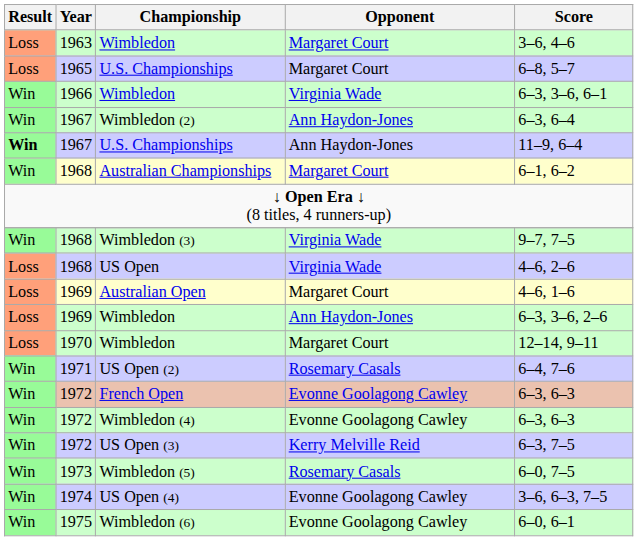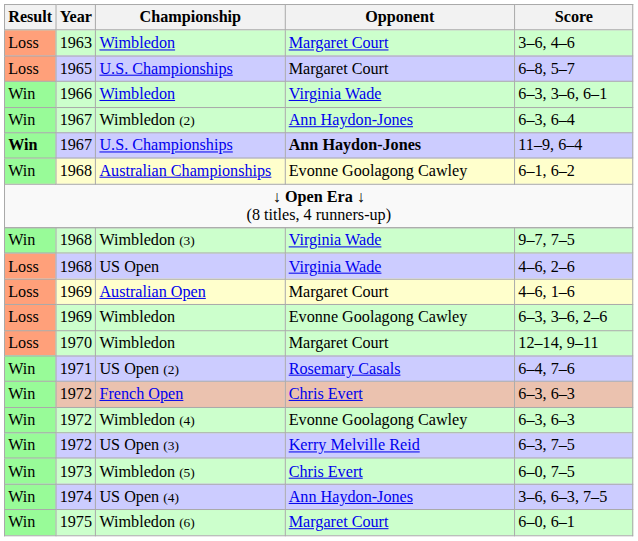1967 / U.S. Championships | Opponent: normal -> bold
Australian Championships | Opponent: Margaret Court -> Evonne Goolagong Cawley
1969 / Wimbledon | Opponent: Ann Haydon-Jones -> Evonne Goolagong Cawley
French Open | Opponent: Evonne Goolagong Cawley -> Chris Evert
Wimbledon (5) | Opponent: Rosemary Casals -> Chris Evert
US Open (4) | Opponent: Evonne Goolagong Cawley -> Ann Haydon-Jones
Wimbledon (6) | Opponent: Evonne Goolagong Cawley -> Margaret Court
